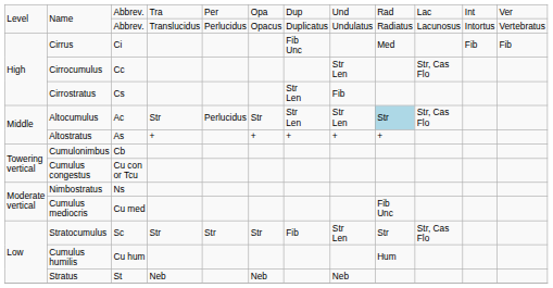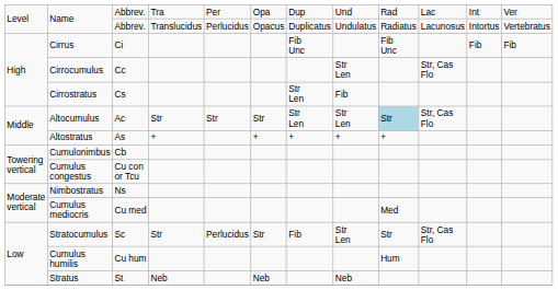Cirrus | column 9: Med -> Fib Unc
Altocumulus | column 5: Perlucidus -> Str
Cumulus mediocris | column 9: Fib Unc -> Med
Stratocumulus | column 5: Str -> Perlucidus
